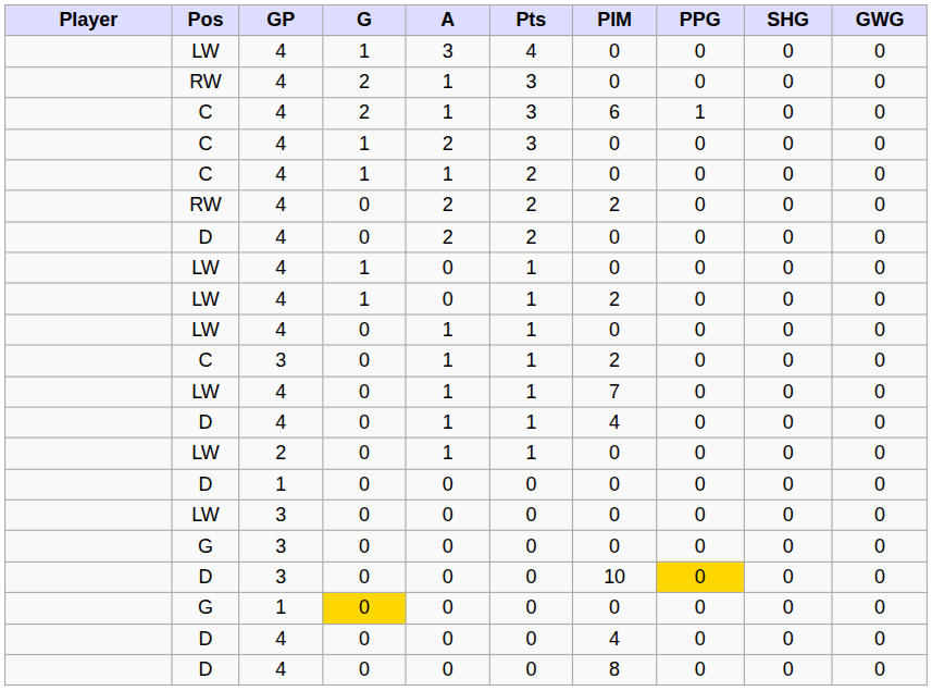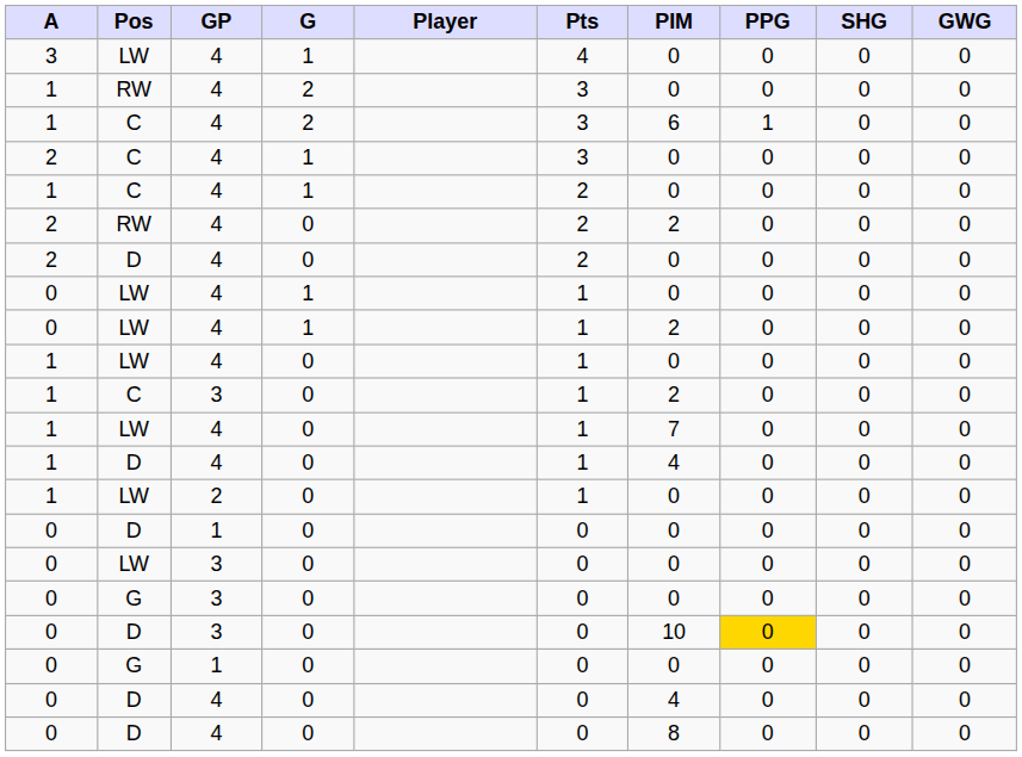columns swapped: Player <-> A
G / 1 | G: gold background -> no background
